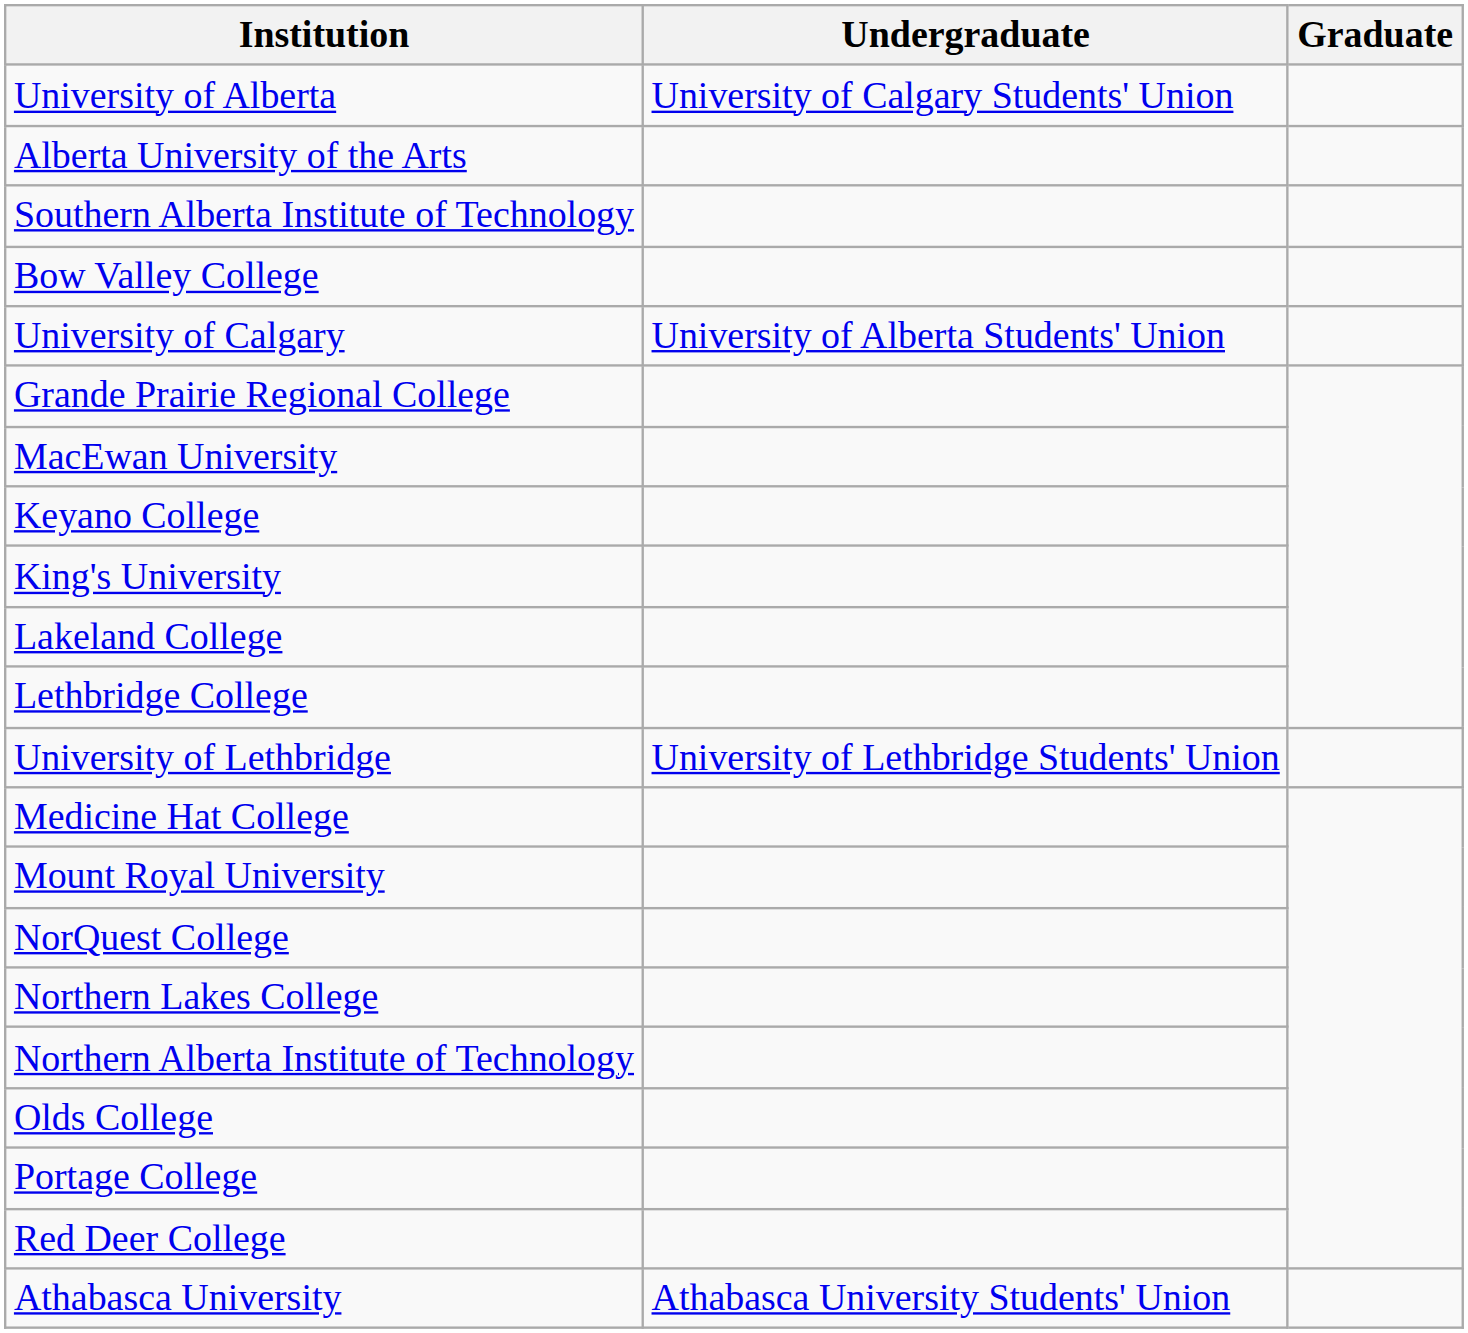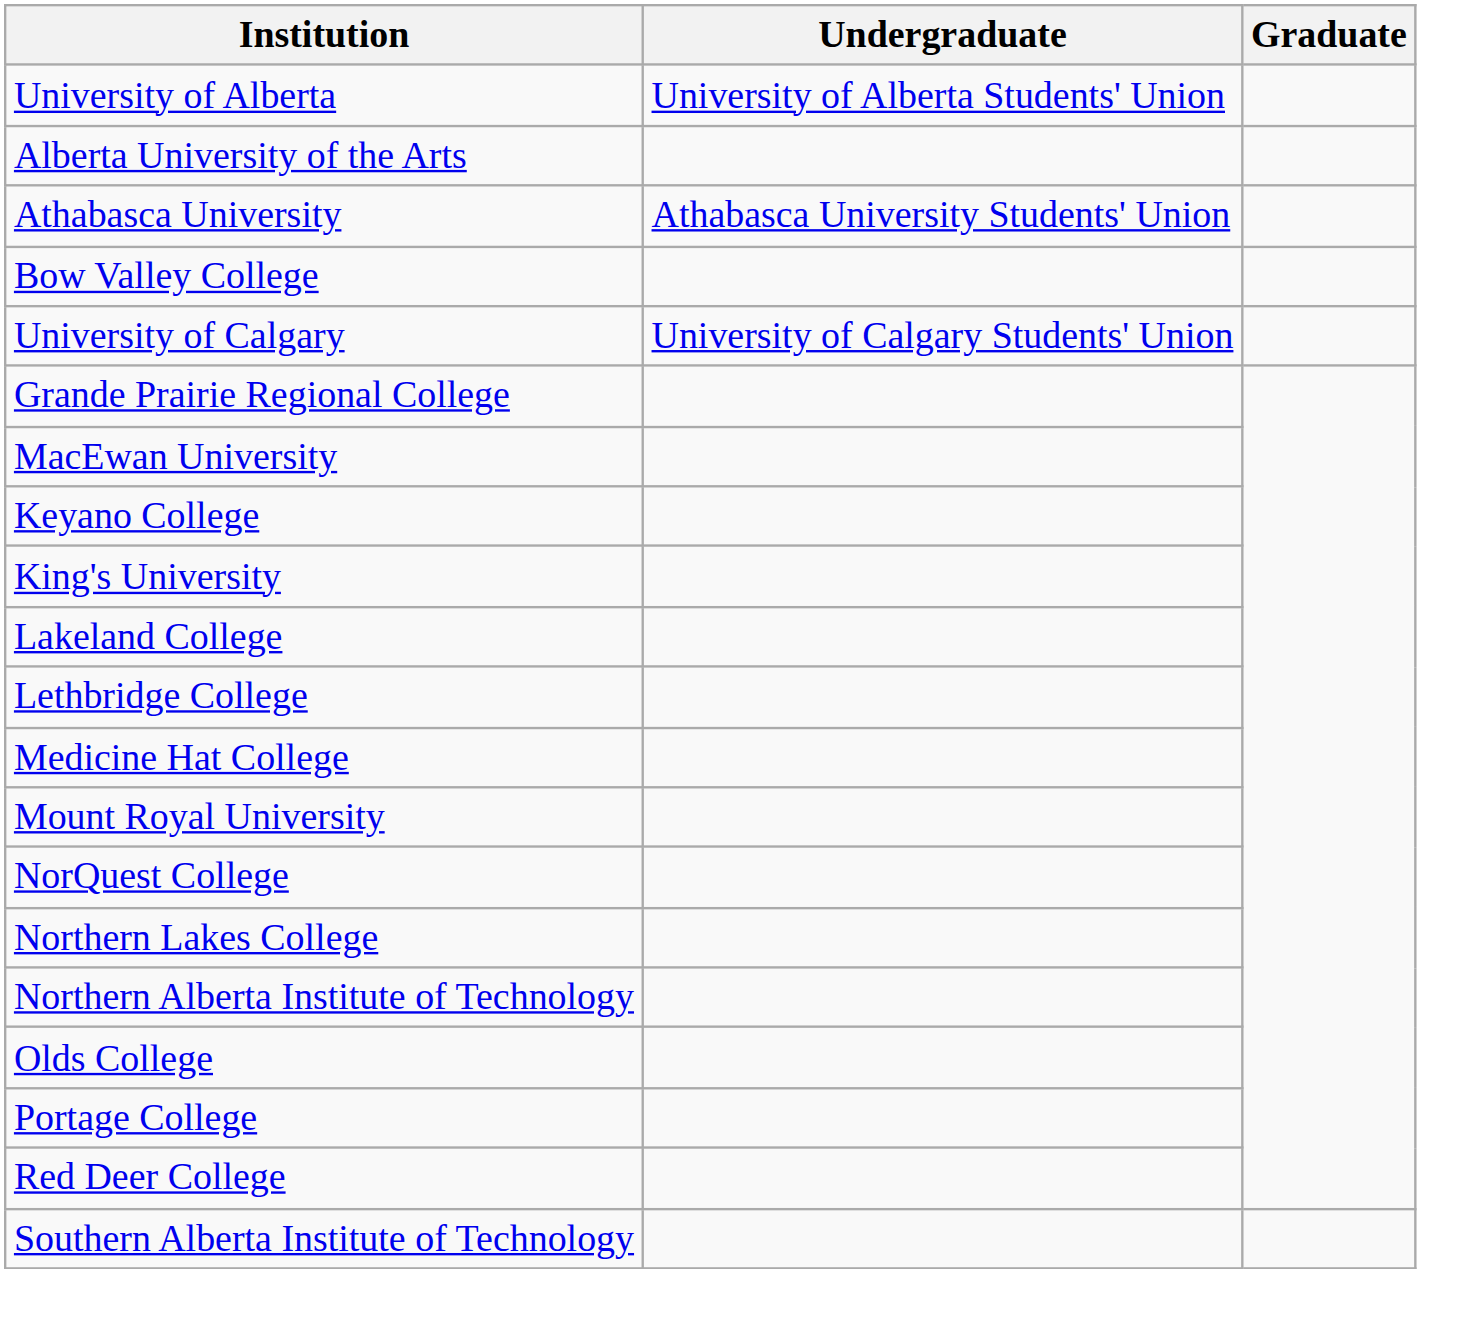University of Alberta | Undergraduate: University of Calgary Students' Union -> University of Alberta Students' Union
rows swapped: Athabasca University <-> Southern Alberta Institute of Technology
University of Calgary | Undergraduate: University of Alberta Students' Union -> University of Calgary Students' Union
- row: University of Lethbridge | University of Lethbridge Students' Union
